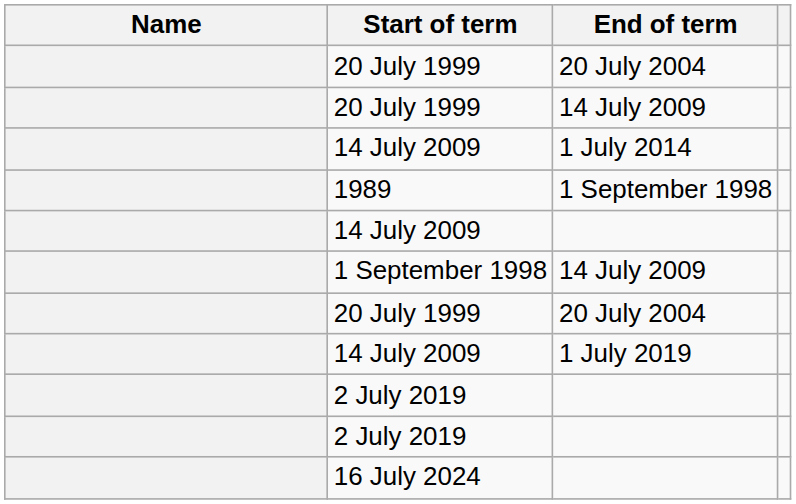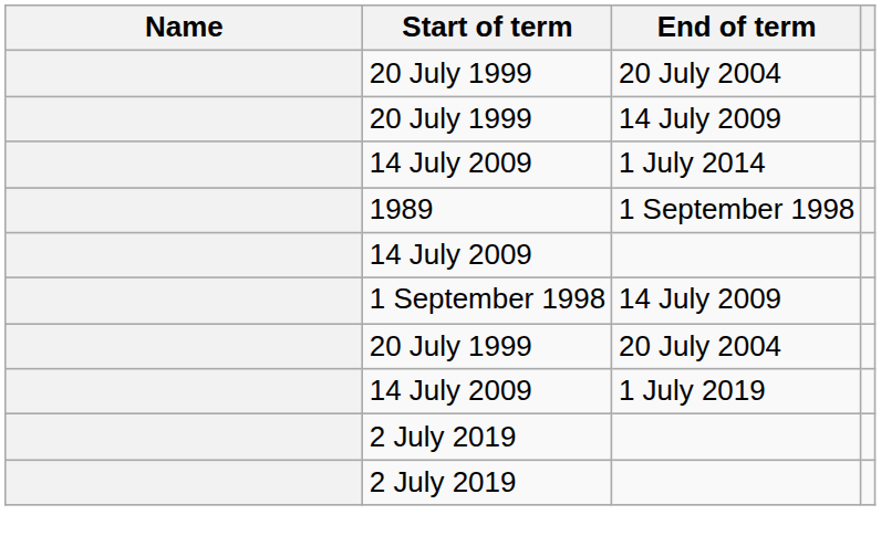- row: 16 July 2024
